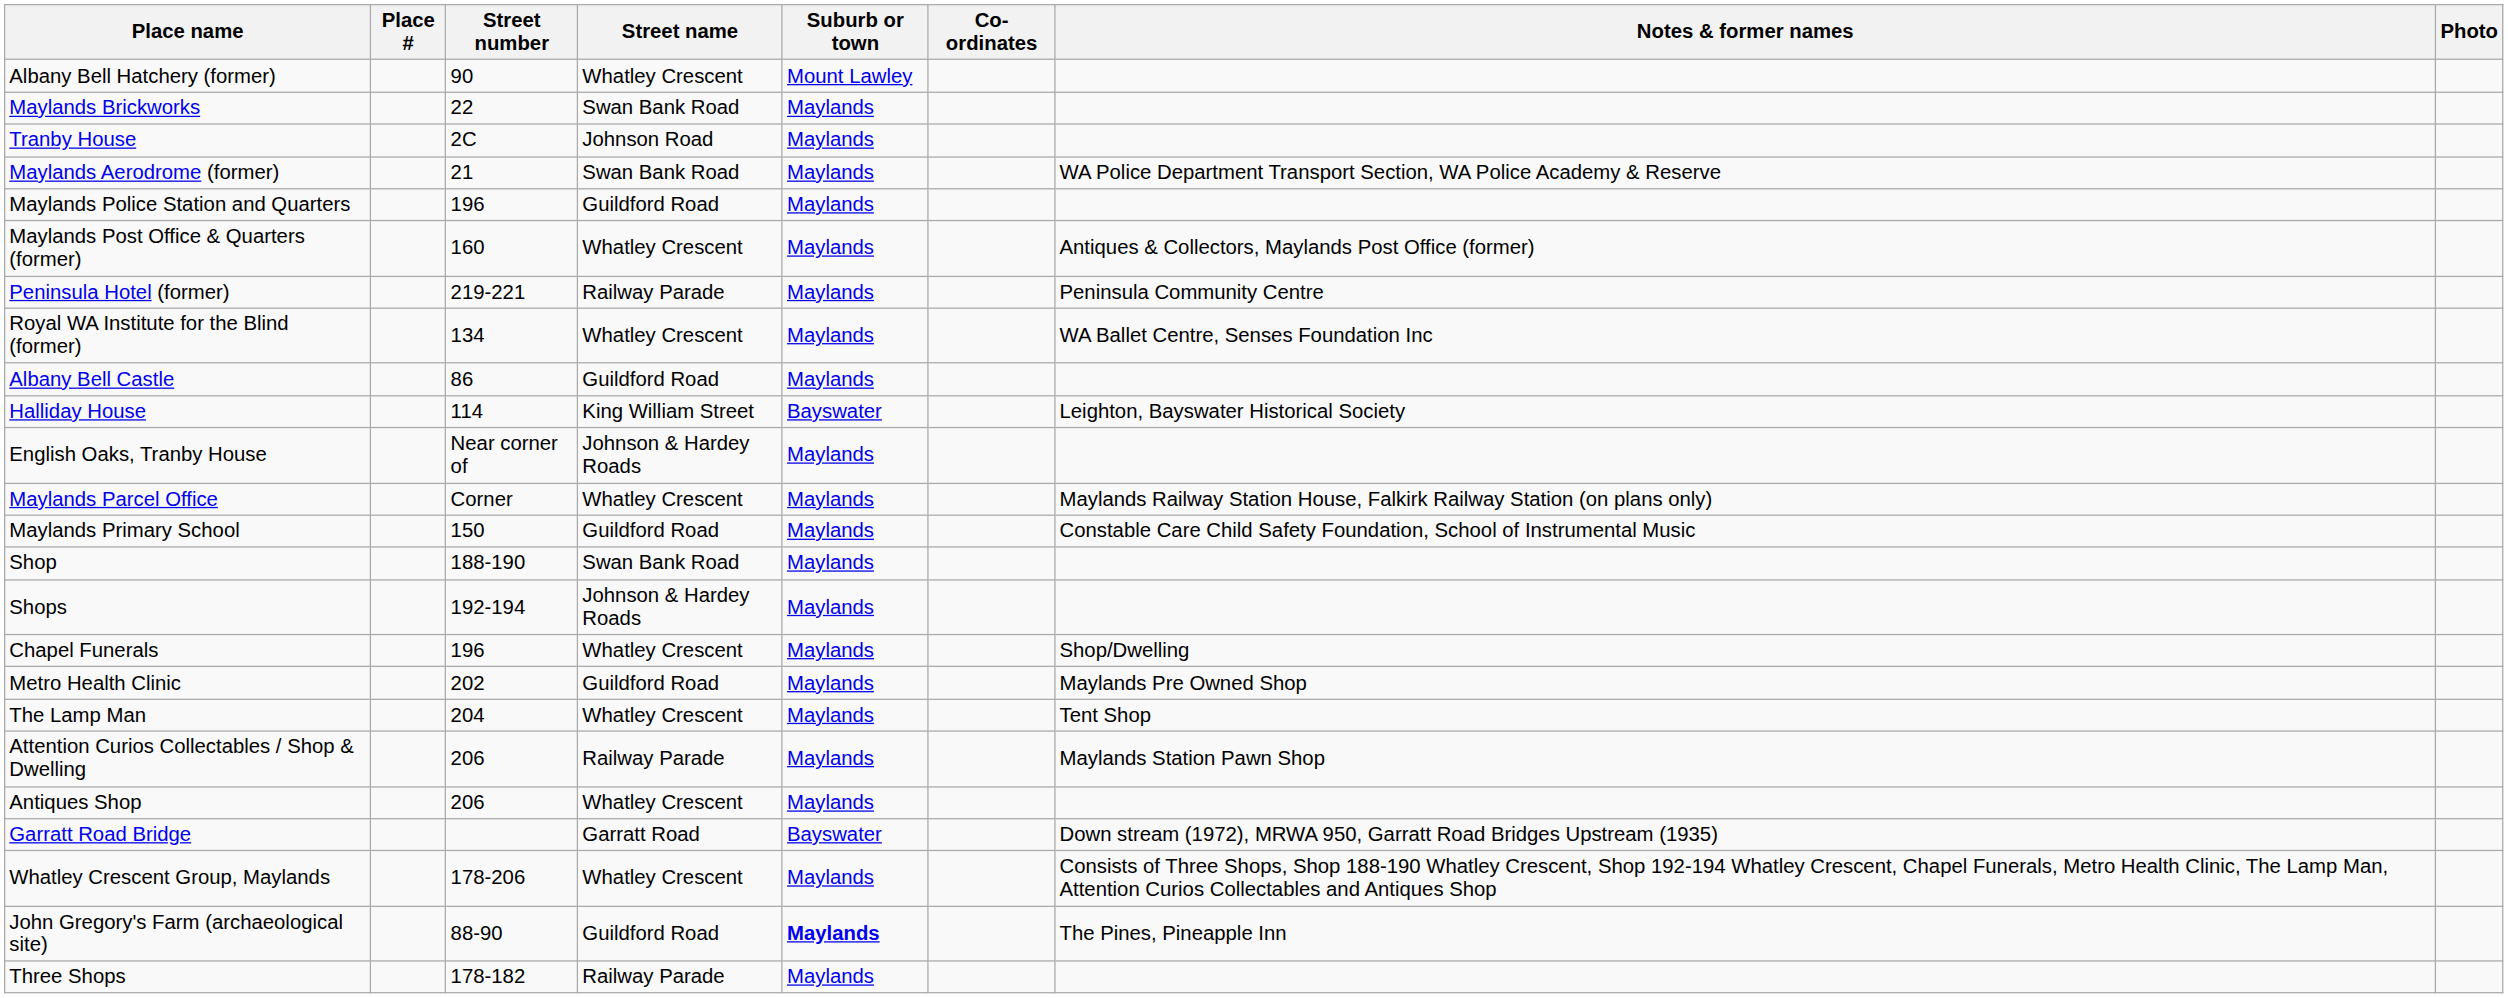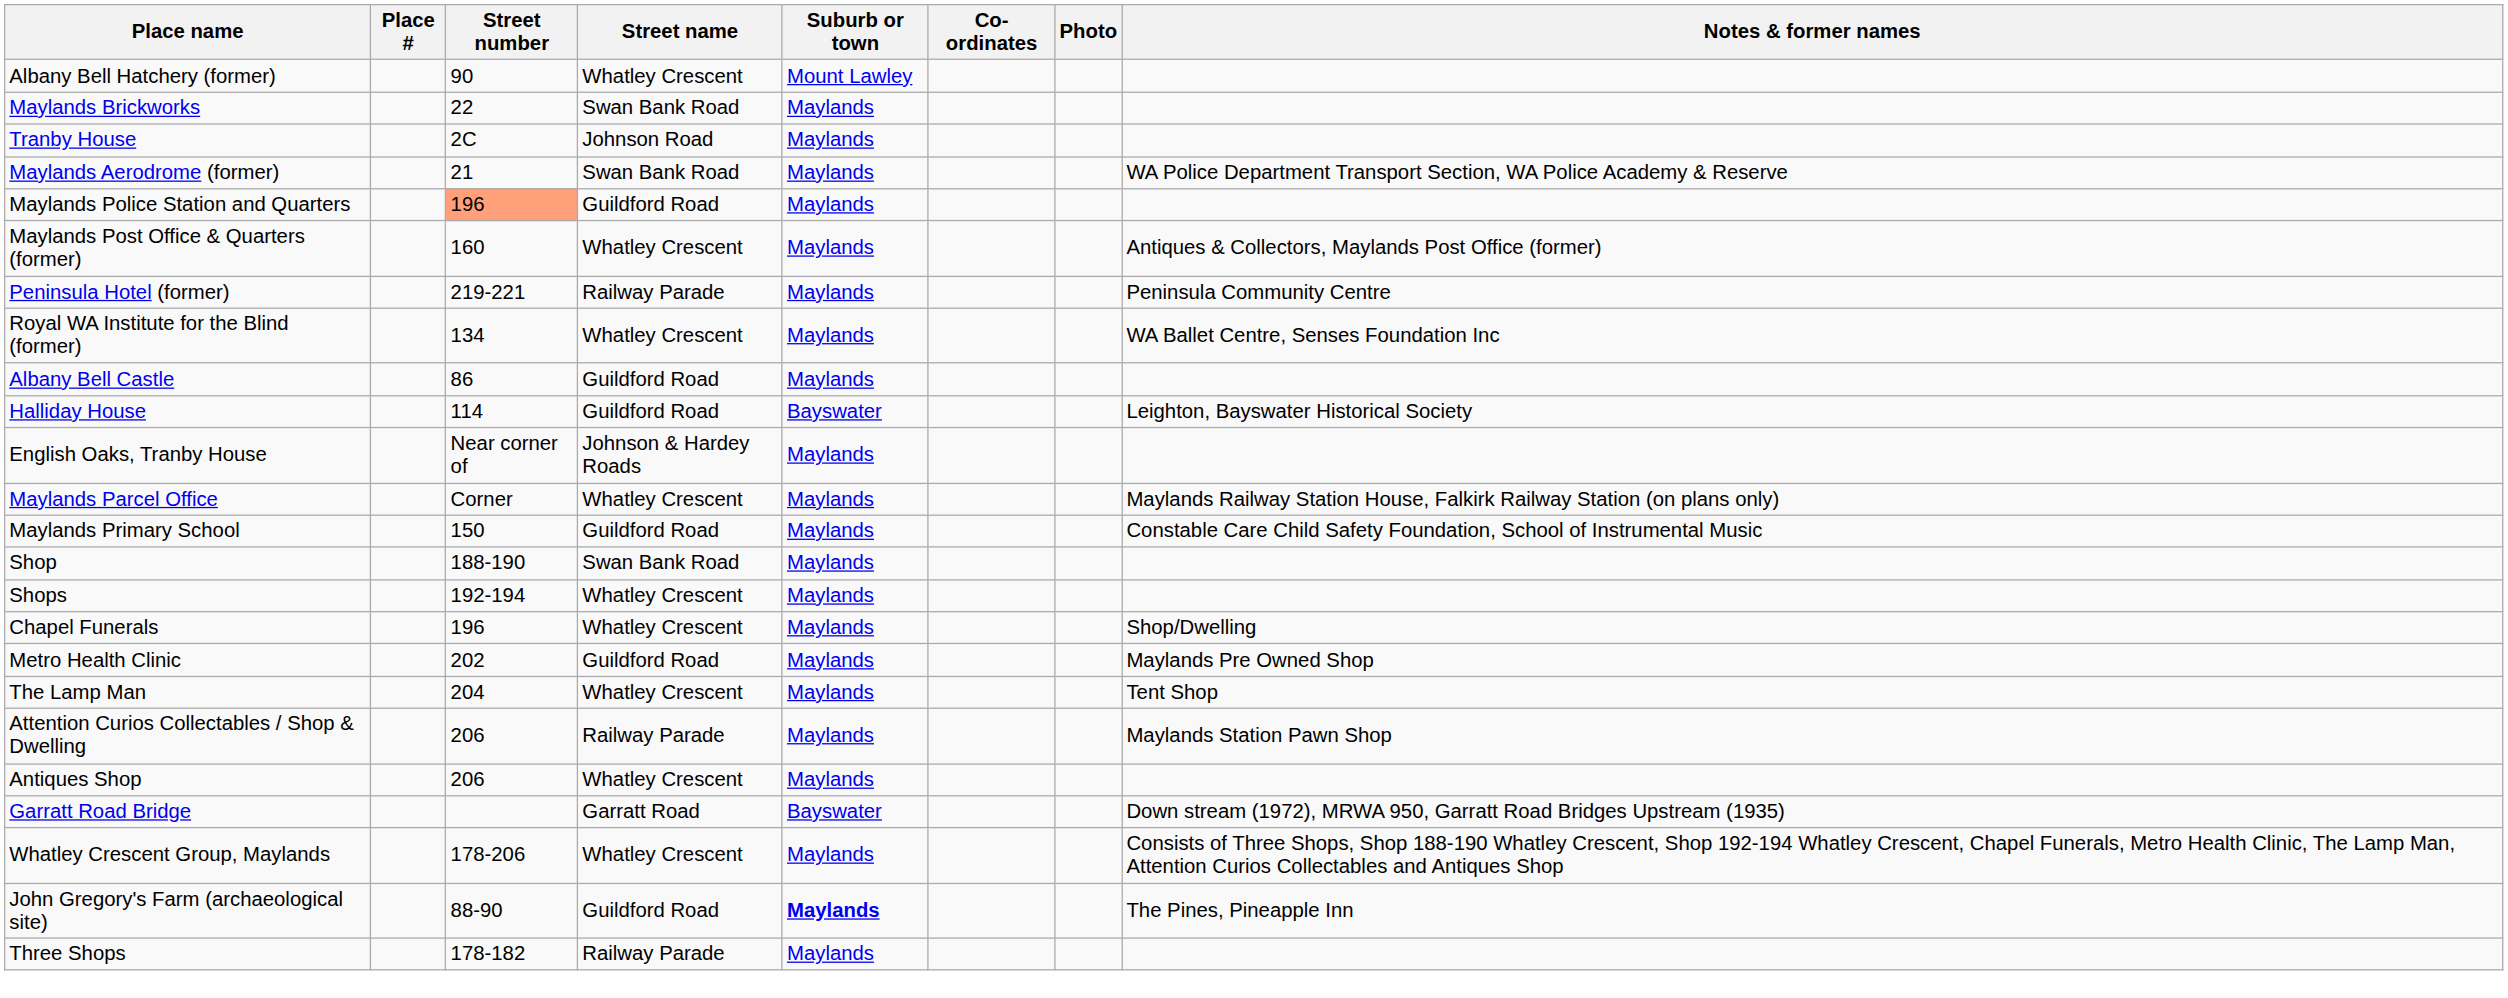columns swapped: Notes & former names <-> Photo
Maylands Police Station and Quarters | Street number: no background -> lightsalmon background
Halliday House | Street name: King William Street -> Guildford Road
Shops | Street name: Johnson & Hardey Roads -> Whatley Crescent
